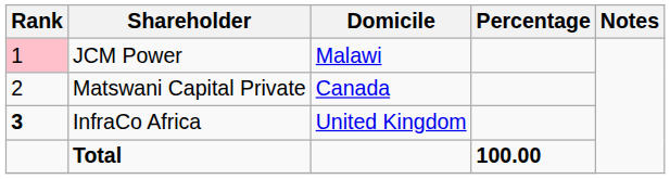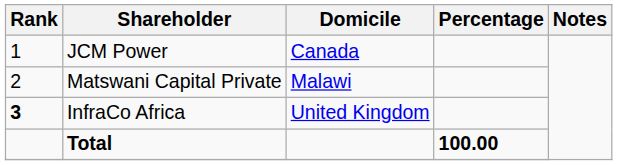JCM Power | Rank: pink background -> no background
JCM Power | Domicile: Malawi -> Canada
Matswani Capital Private | Domicile: Canada -> Malawi
